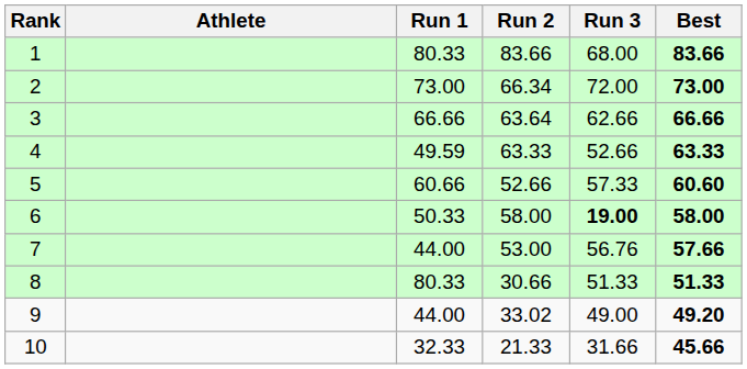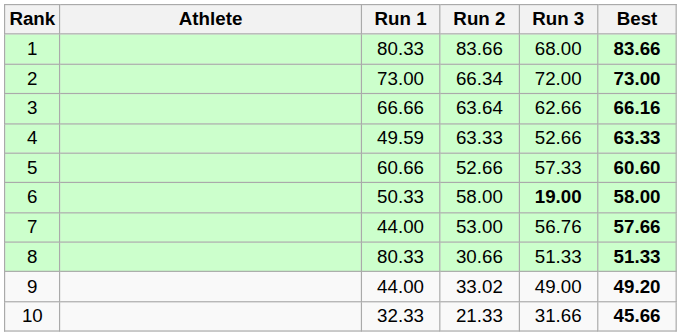3 | Best: 66.66 -> 66.16
